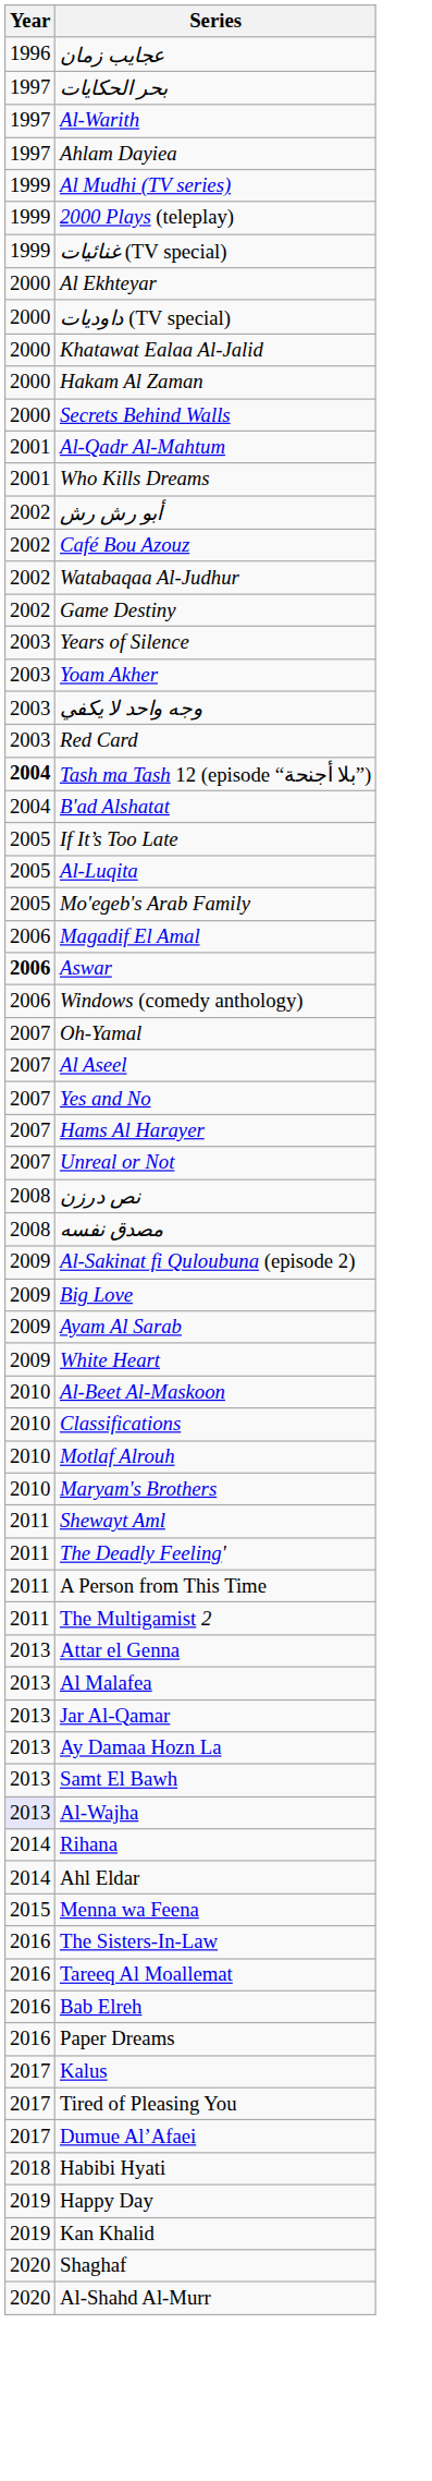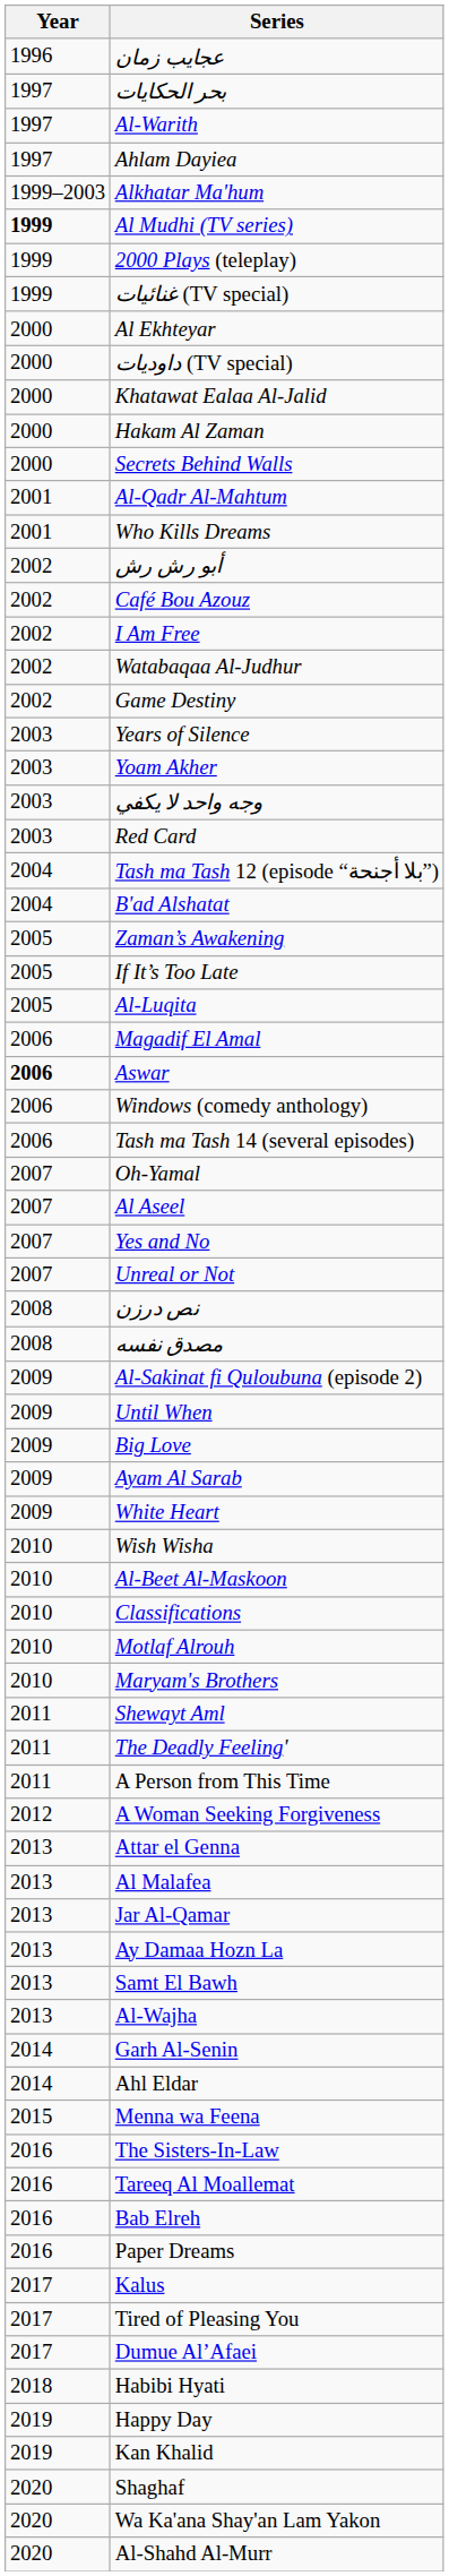+ row: 1999–2003 | Alkhatar Ma'hum
Al Mudhi (TV series) | Year: normal -> bold
+ row: 2002 | I Am Free
Tash ma Tash 12 (episode “بلا أجنحة”) | Year: bold -> normal
+ row: 2005 | Zaman’s Awakening
- row: 2005 | Mo'egeb's Arab Family
+ row: 2006 | Tash ma Tash 14 (several episodes)
- row: 2007 | Hams Al Harayer
+ row: 2009 | Until When
+ row: 2010 | Wish Wisha
- row: 2011 | The Multigamist 2
+ row: 2012 | A Woman Seeking Forgiveness
Al-Wajha | Year: lavender background -> no background
+ row: 2014 | Garh Al-Senin
- row: 2014 | Rihana
+ row: 2020 | Wa Ka'ana Shay'an Lam Yakon
